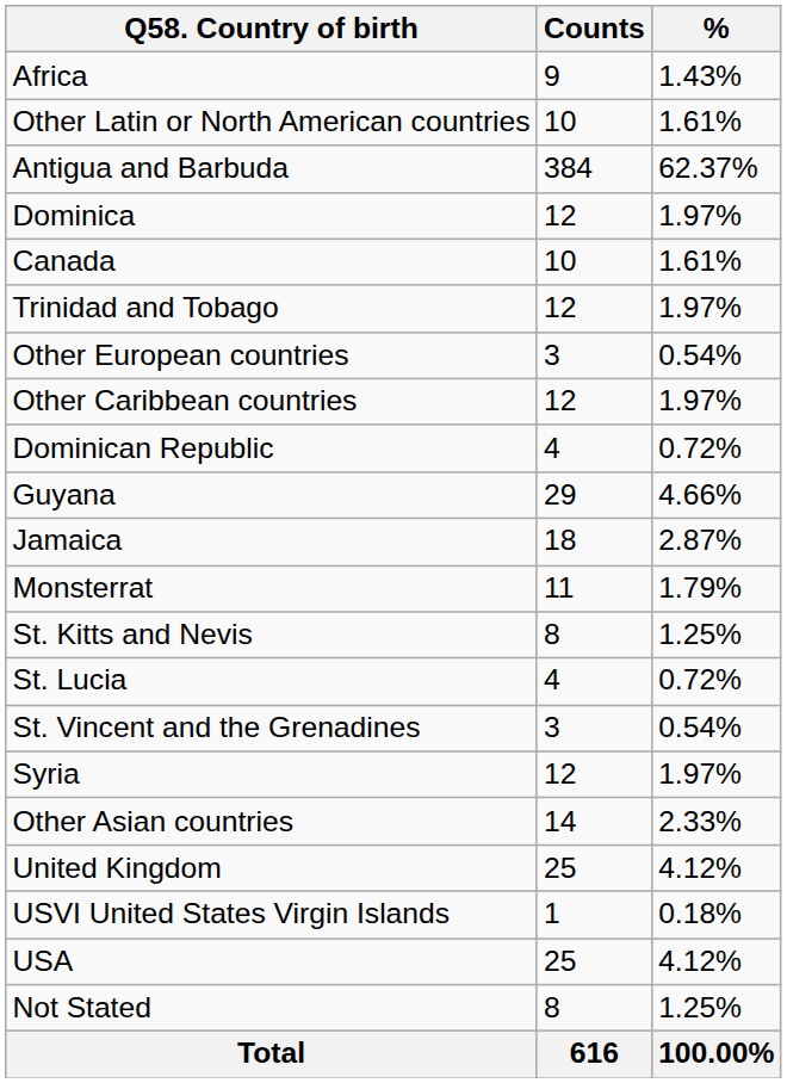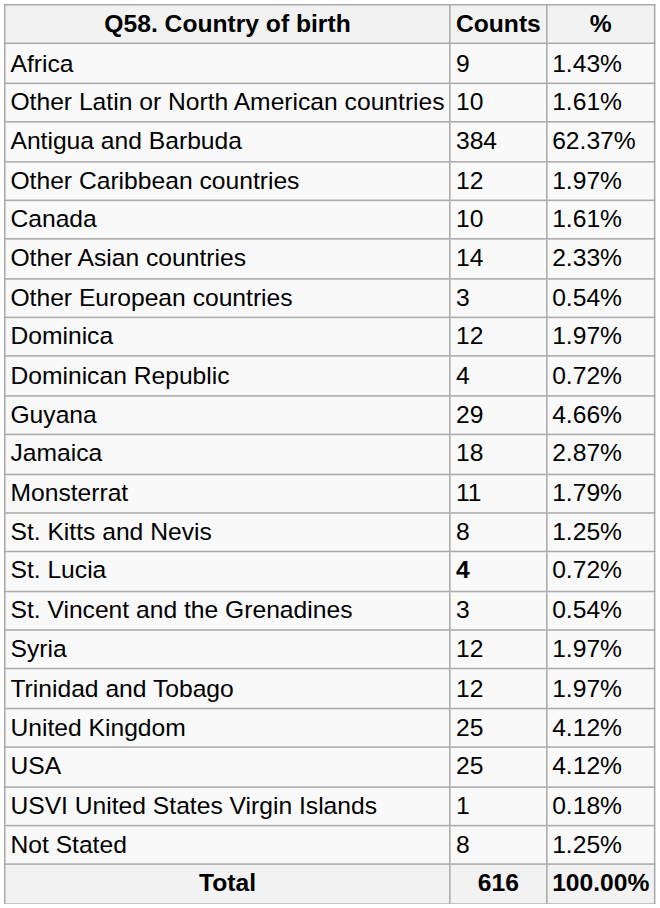rows swapped: Other Caribbean countries <-> Dominica
rows swapped: Other Asian countries <-> Trinidad and Tobago
St. Lucia | Counts: normal -> bold
rows swapped: USA <-> USVI United States Virgin Islands
